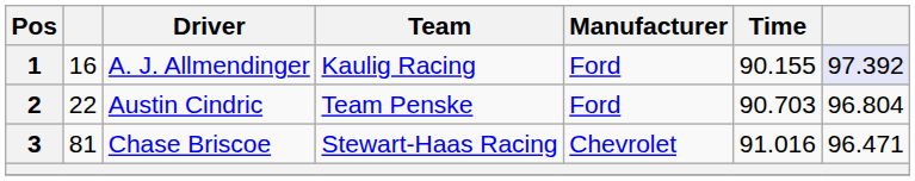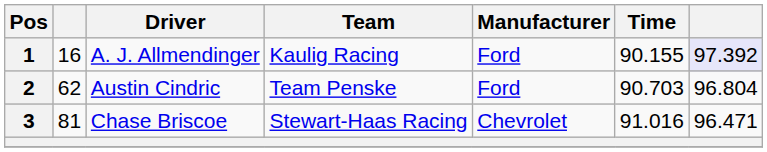2 | column 2: 22 -> 62
